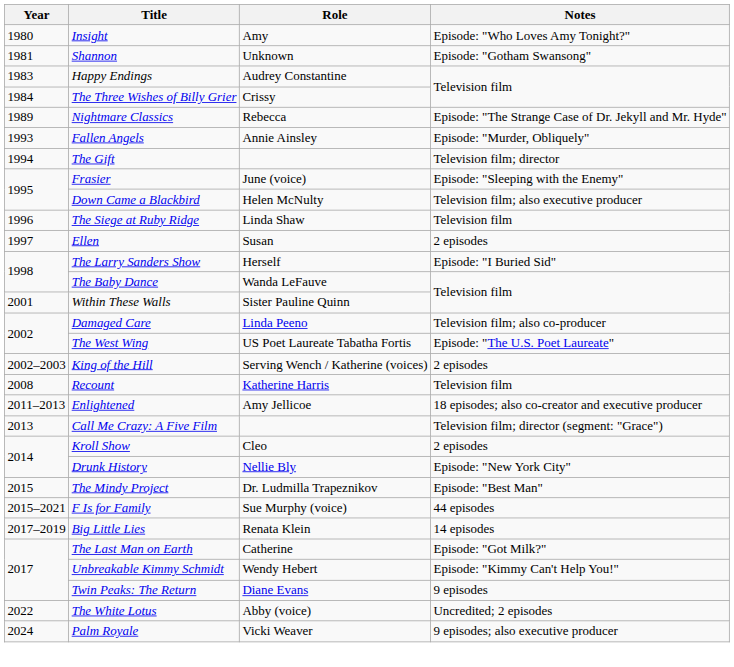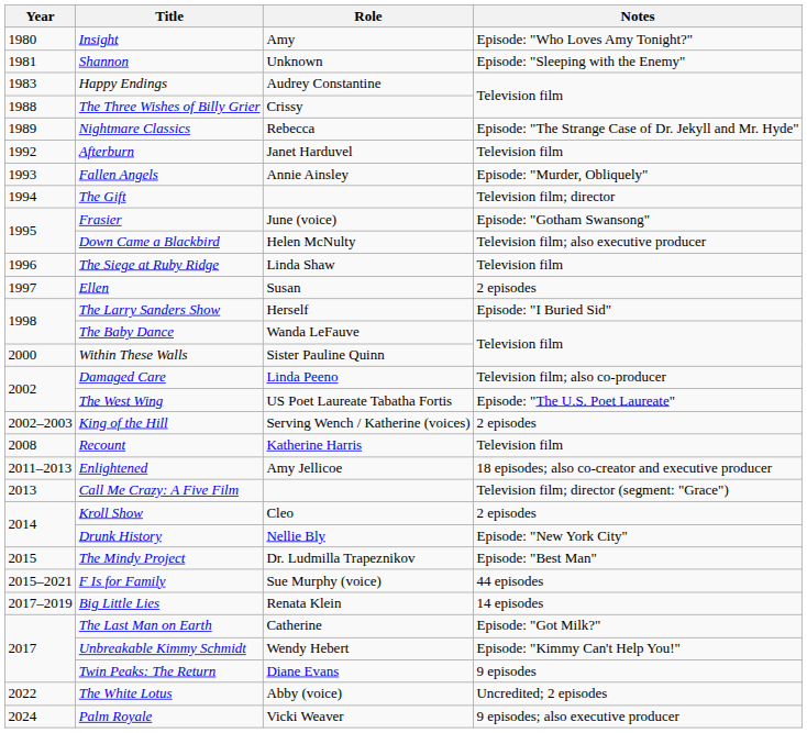Shannon | Notes: Episode: "Gotham Swansong" -> Episode: "Sleeping with the Enemy"
The Three Wishes of Billy Grier | Year: 1984 -> 1988
+ row: 1992 | Afterburn | Janet Harduvel | Television film
Frasier | Notes: Episode: "Sleeping with the Enemy" -> Episode: "Gotham Swansong"
Within These Walls | Year: 2001 -> 2000
